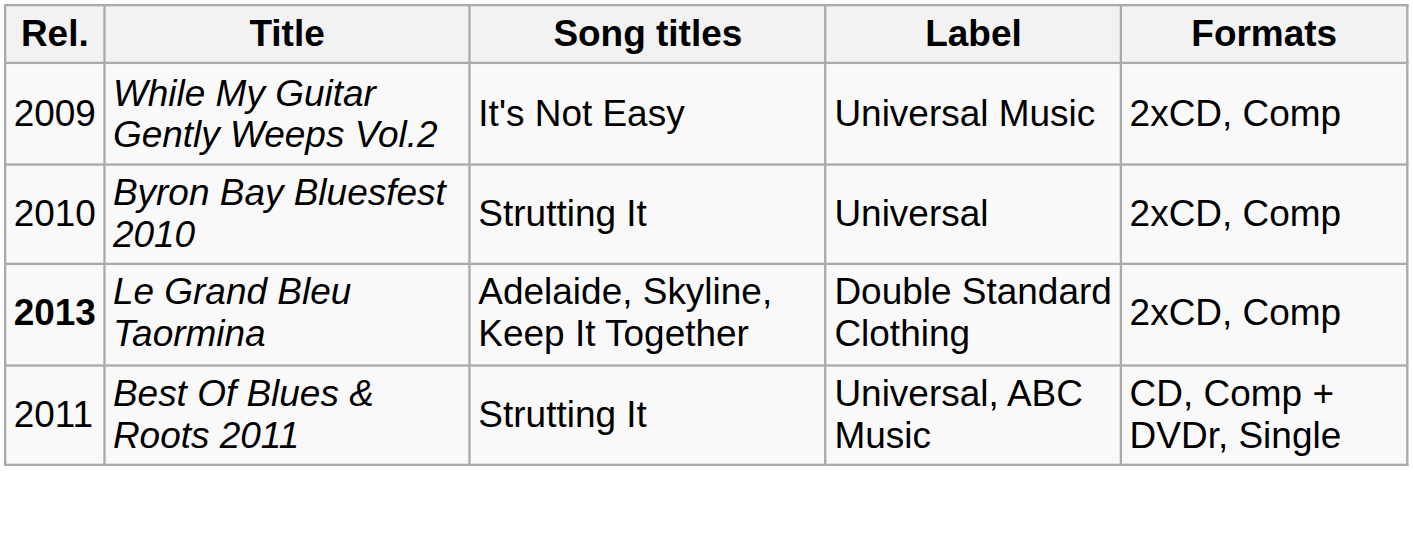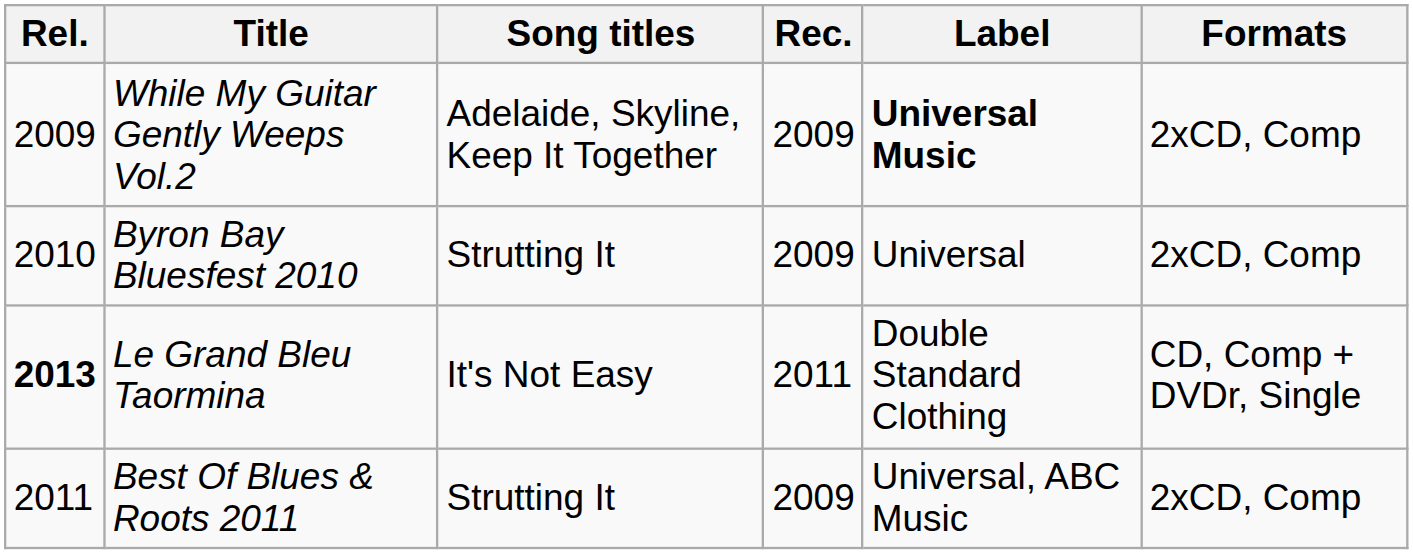+ column: Rec. | 2009 | 2009 | 2011 | 2009
While My Guitar Gently Weeps Vol.2 | Song titles: It's Not Easy -> Adelaide, Skyline, Keep It Together
While My Guitar Gently Weeps Vol.2 | Label: normal -> bold
Le Grand Bleu Taormina | Song titles: Adelaide, Skyline, Keep It Together -> It's Not Easy
Le Grand Bleu Taormina | Formats: 2xCD, Comp -> CD, Comp + DVDr, Single
Best Of Blues & Roots 2011 | Formats: CD, Comp + DVDr, Single -> 2xCD, Comp
